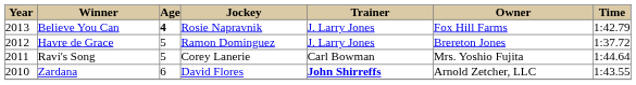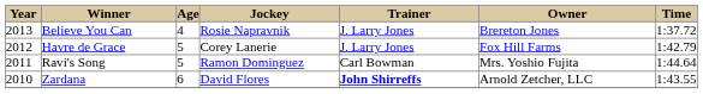Believe You Can | column 3: bold -> normal
Believe You Can | column 6: Fox Hill Farms -> Brereton Jones
Believe You Can | column 7: 1:42.79 -> 1:37.72
Havre de Grace | column 4: Ramon Dominguez -> Corey Lanerie
Havre de Grace | column 6: Brereton Jones -> Fox Hill Farms
Havre de Grace | column 7: 1:37.72 -> 1:42.79
Ravi's Song | column 4: Corey Lanerie -> Ramon Dominguez
